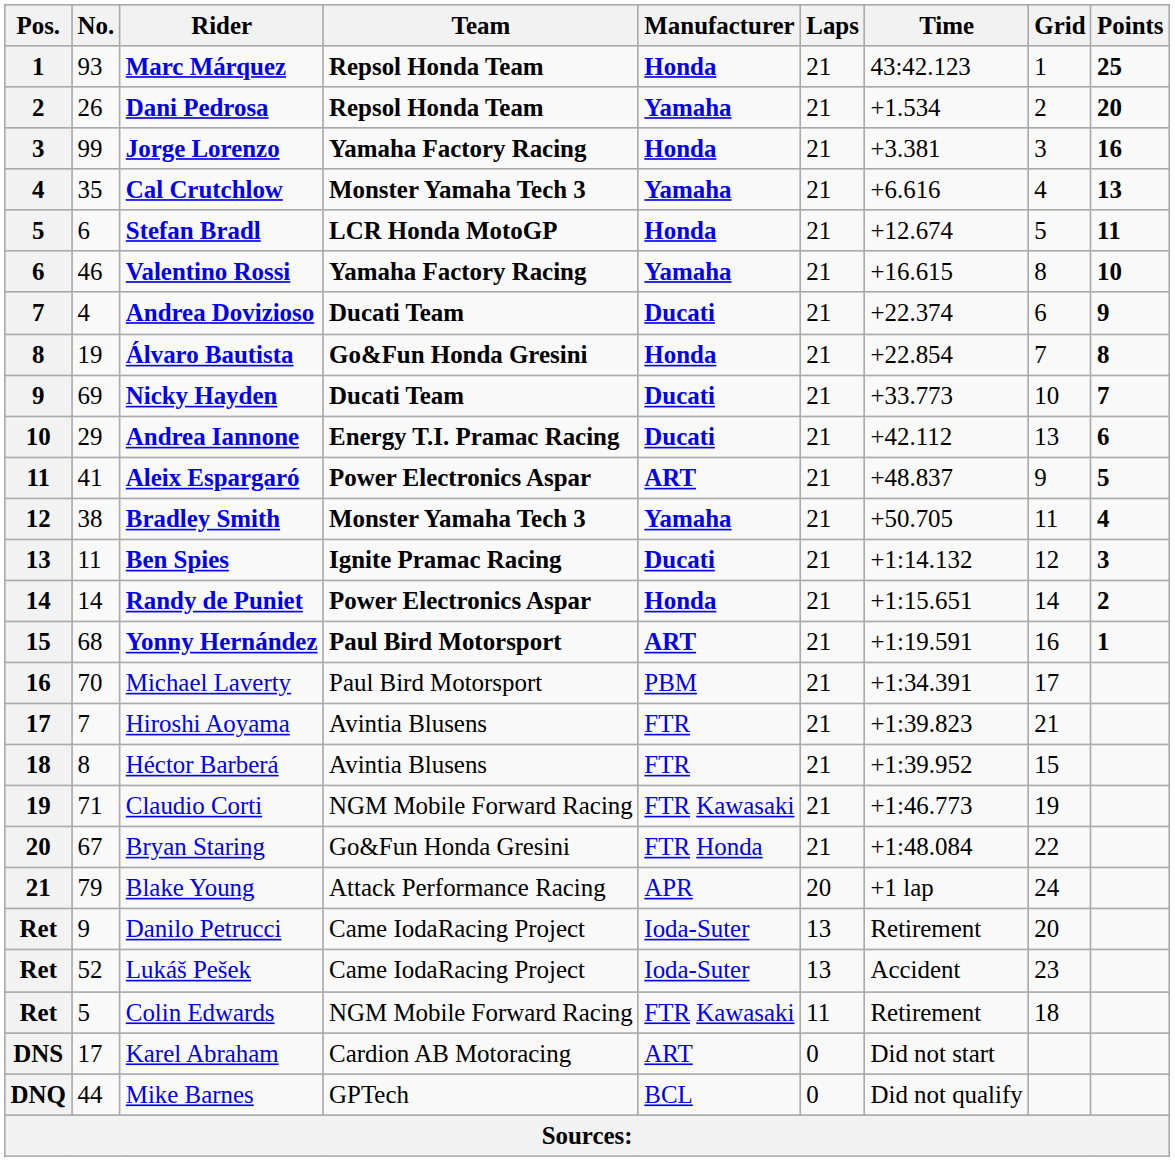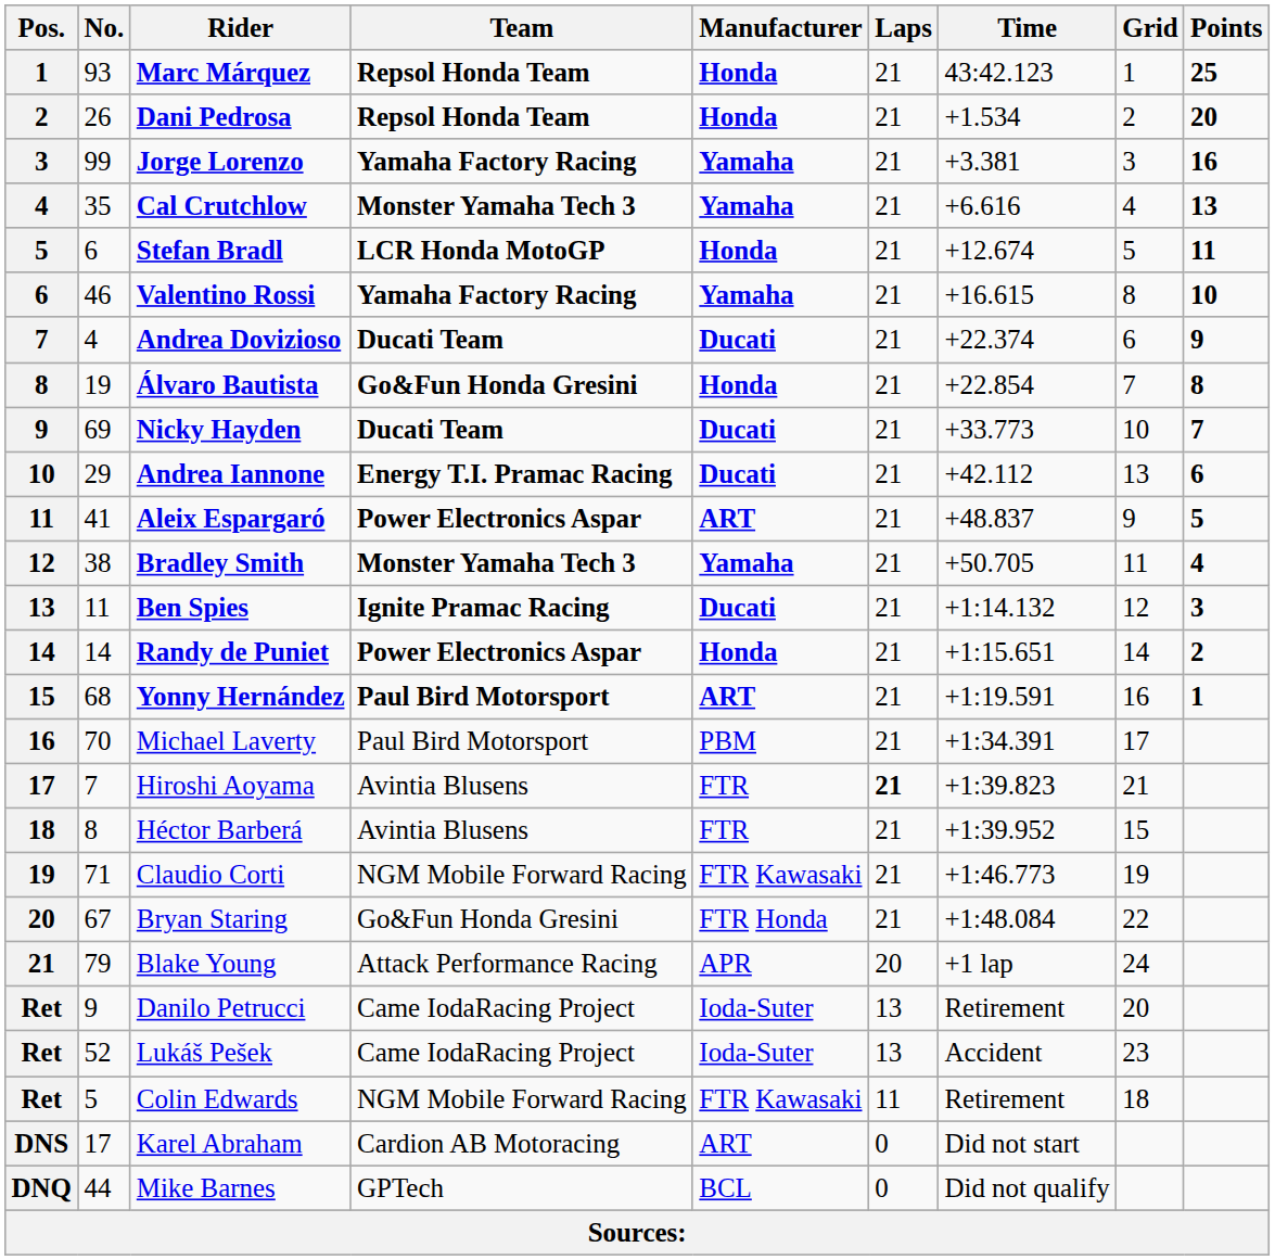Dani Pedrosa | Manufacturer: Yamaha -> Honda
Jorge Lorenzo | Manufacturer: Honda -> Yamaha
Hiroshi Aoyama | Laps: normal -> bold
